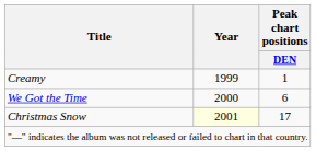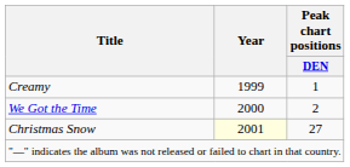We Got the Time | Peak chart positions / DEN: 6 -> 2
Christmas Snow | Peak chart positions / DEN: 17 -> 27
